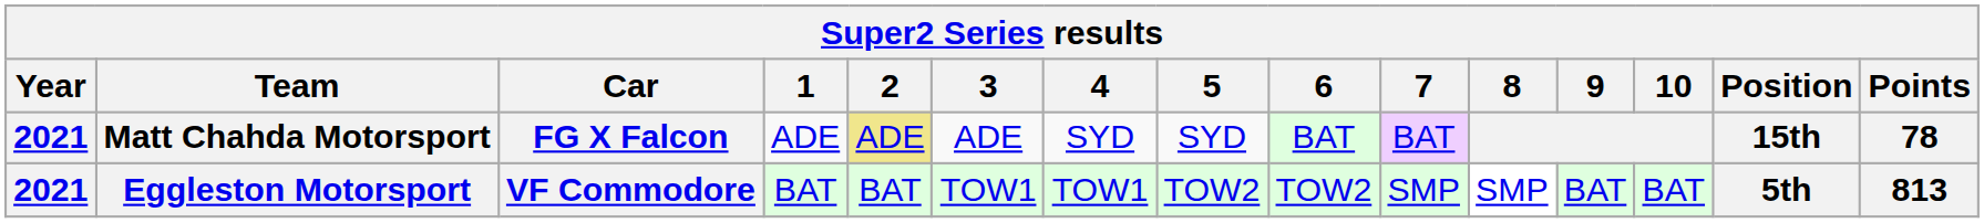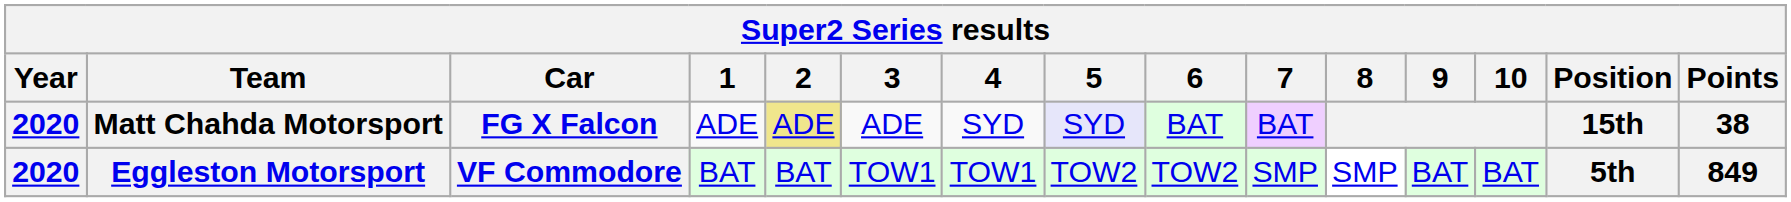Matt Chahda Motorsport | Year: 2021 -> 2020
Matt Chahda Motorsport | 5: no background -> lavender background
Matt Chahda Motorsport | Points: 78 -> 38
Eggleston Motorsport | Year: 2021 -> 2020
Eggleston Motorsport | Points: 813 -> 849
